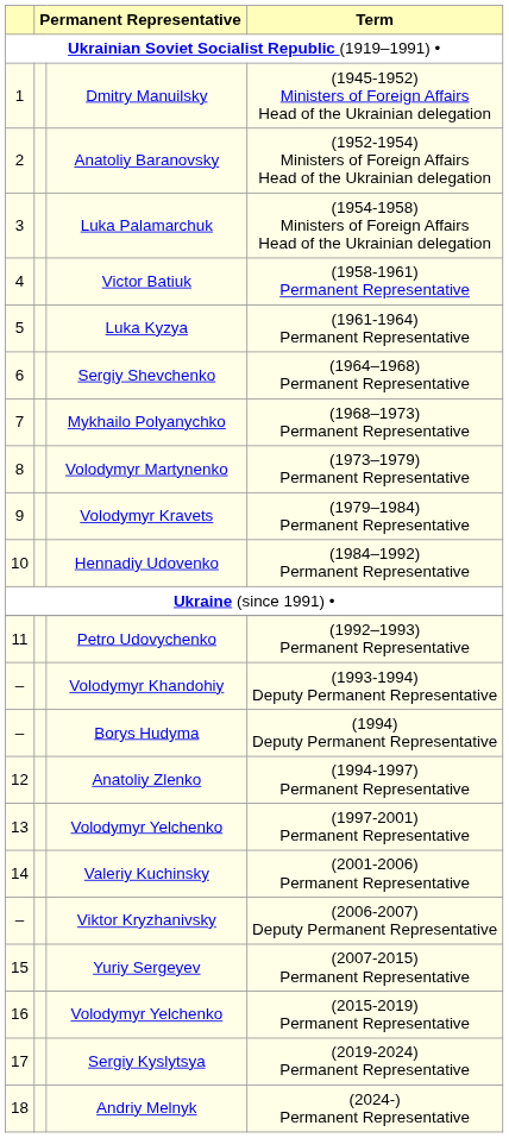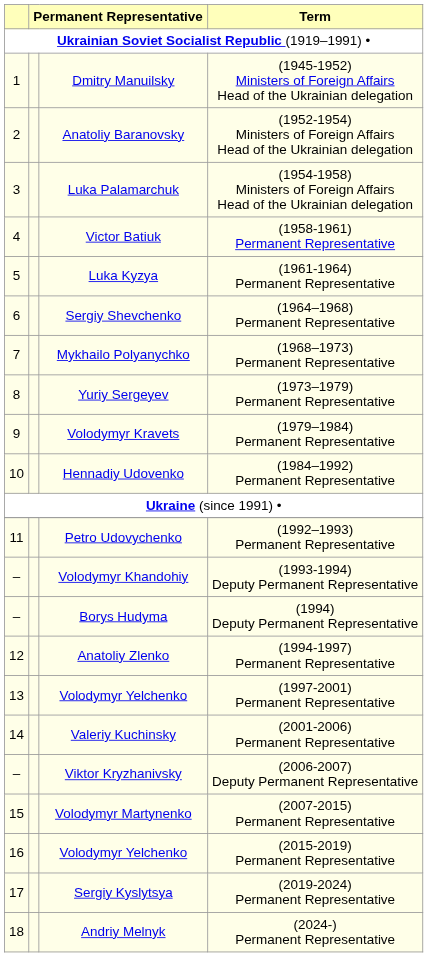(1973–1979) Permanent Representative | column 3: Volodymyr Martynenko -> Yuriy Sergeyev
(2007-2015) Permanent Representative | column 3: Yuriy Sergeyev -> Volodymyr Martynenko
